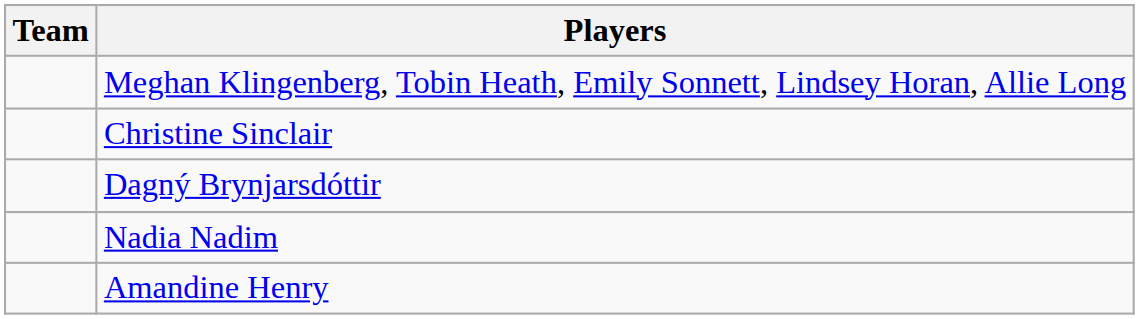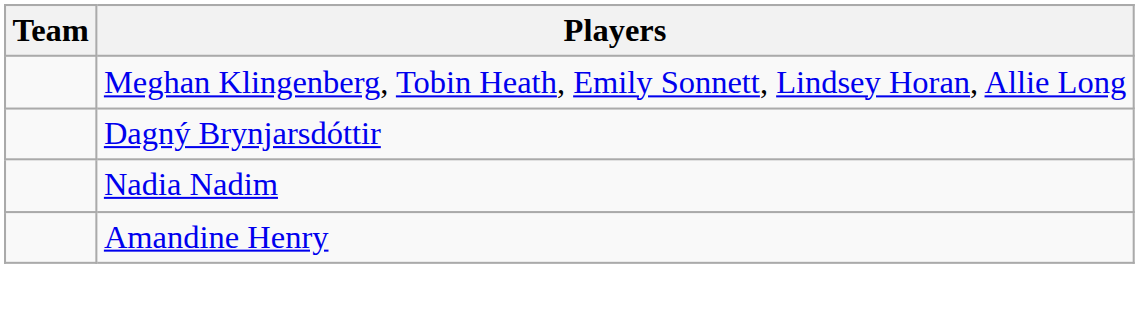- row: Christine Sinclair
